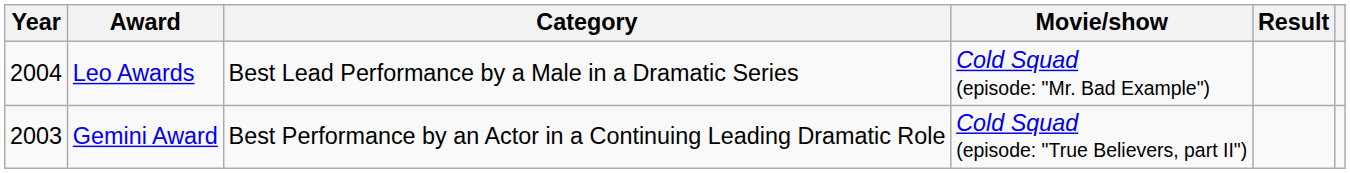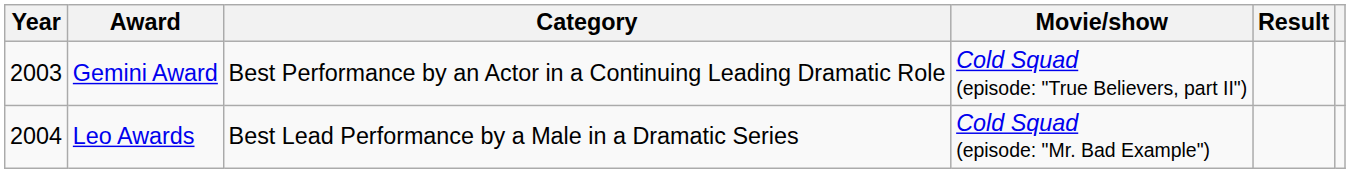rows swapped: Gemini Award <-> Leo Awards
